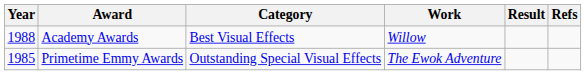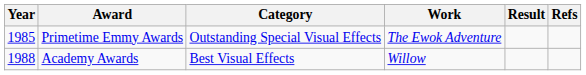rows swapped: Primetime Emmy Awards <-> Academy Awards
